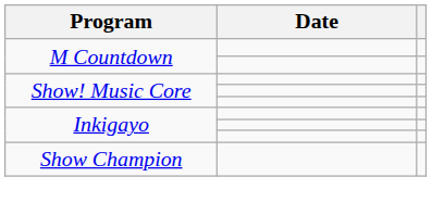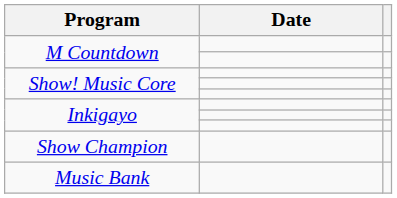+ row: Music Bank
